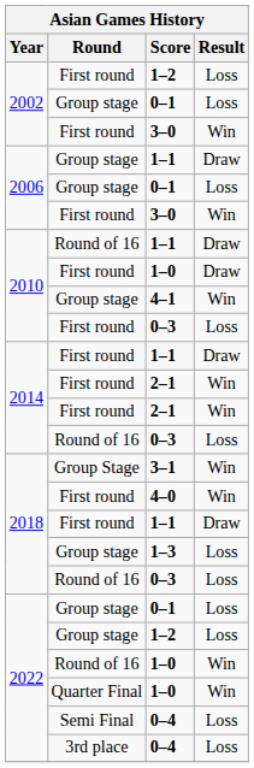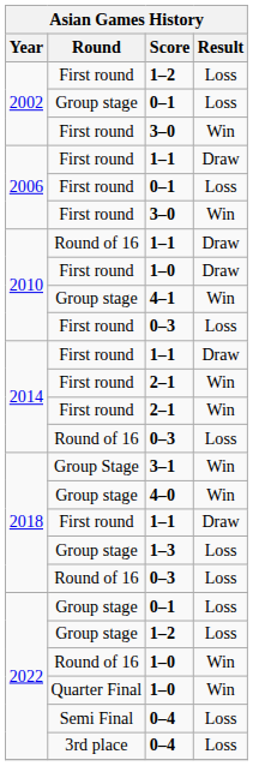2006 / 1–1 | Round: Group stage -> First round
2006 / 0–1 | Round: Group stage -> First round
4–0 | Round: First round -> Group stage
